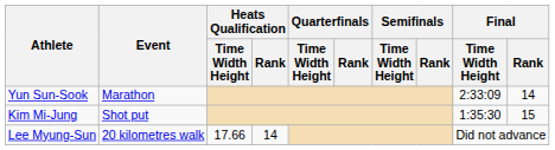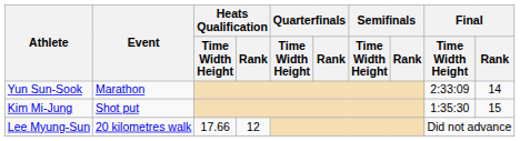Lee Myung-Sun | Heats Qualification / Rank: 14 -> 12
